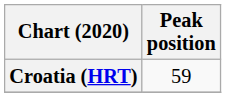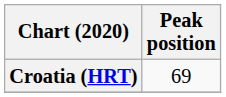Croatia (HRT) | Peak position: 59 -> 69
